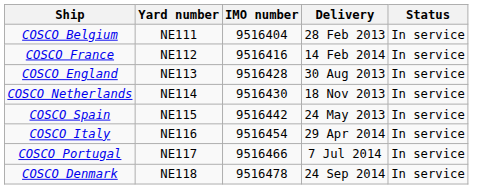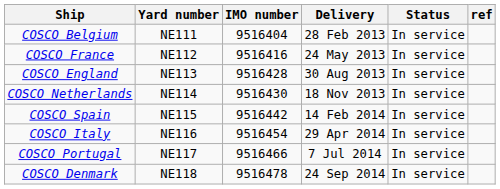+ column: ref
COSCO France | Delivery: 14 Feb 2014 -> 24 May 2013
COSCO Spain | Delivery: 24 May 2013 -> 14 Feb 2014
